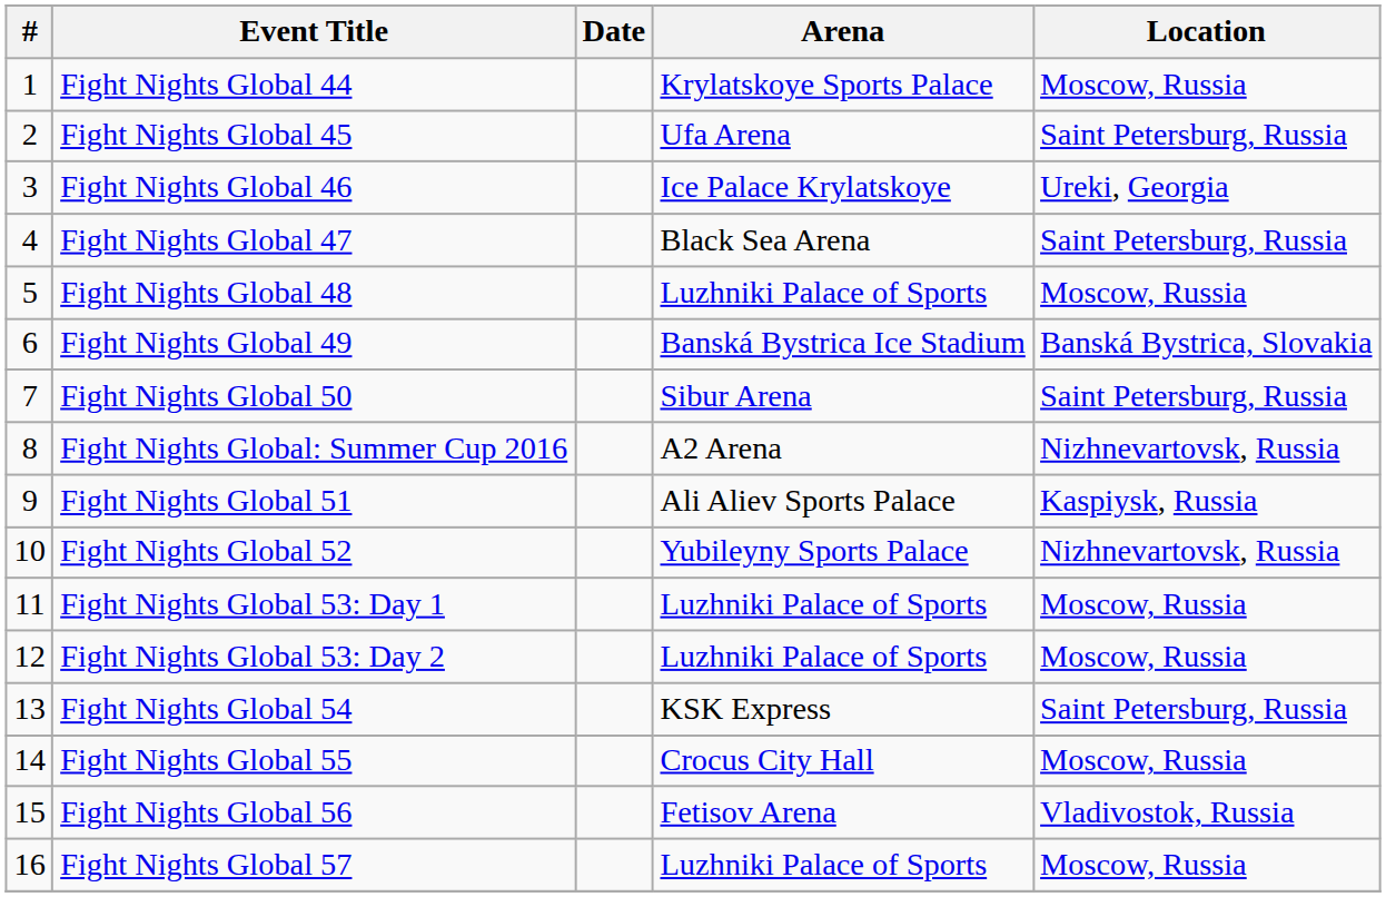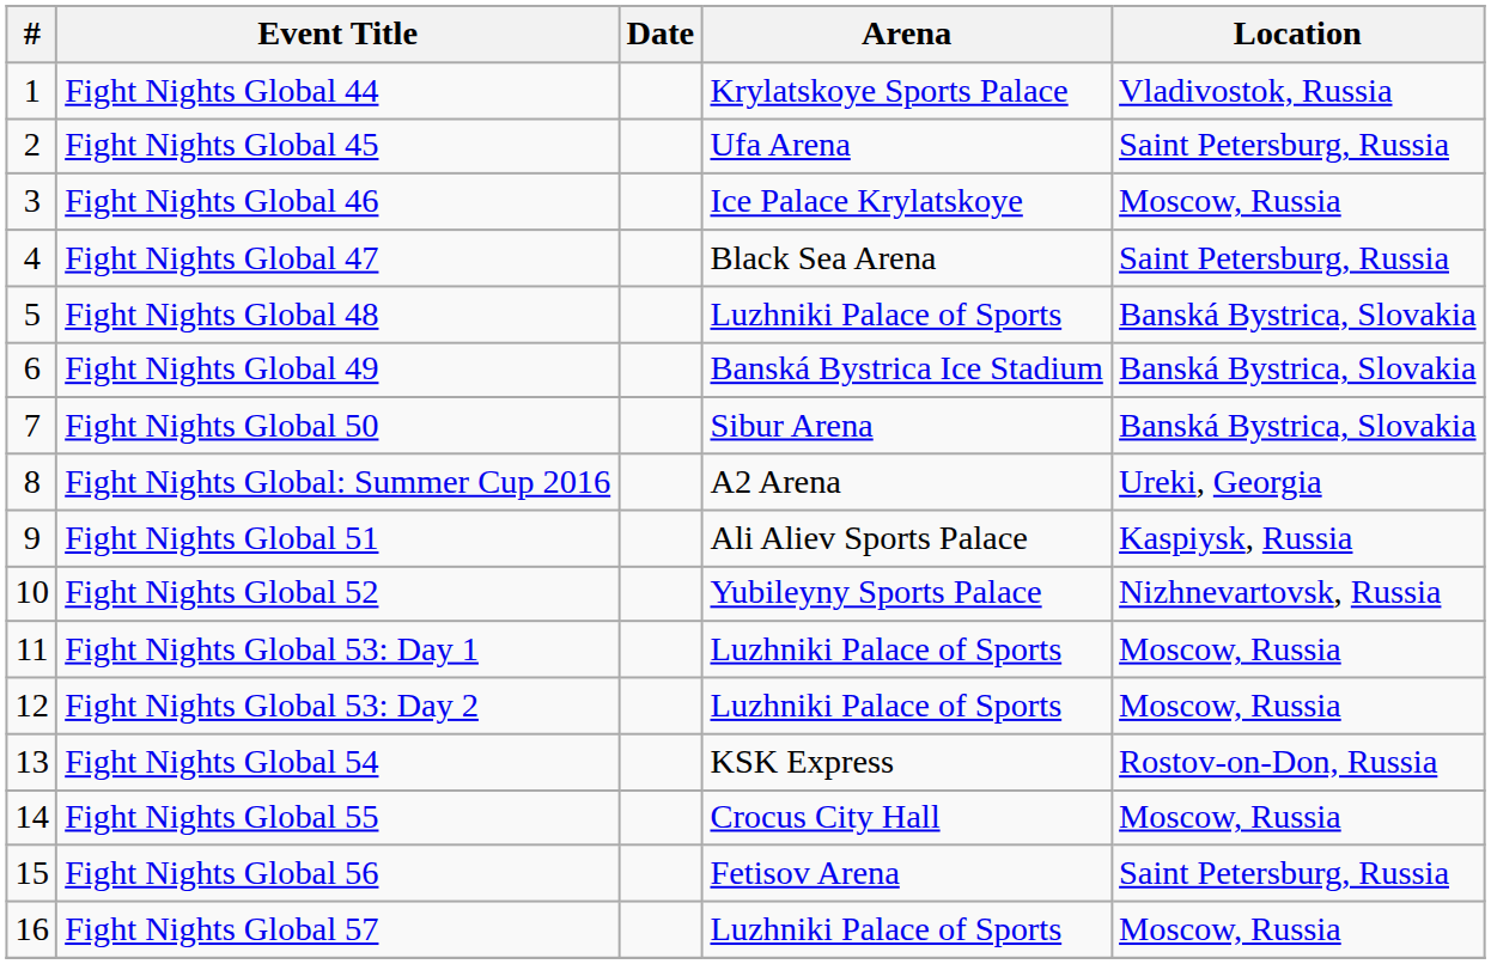Fight Nights Global 44 | Location: Moscow, Russia -> Vladivostok, Russia
Fight Nights Global 46 | Location: Ureki, Georgia -> Moscow, Russia
Fight Nights Global 48 | Location: Moscow, Russia -> Banská Bystrica, Slovakia
Fight Nights Global 50 | Location: Saint Petersburg, Russia -> Banská Bystrica, Slovakia
Fight Nights Global: Summer Cup 2016 | Location: Nizhnevartovsk, Russia -> Ureki, Georgia
Fight Nights Global 54 | Location: Saint Petersburg, Russia -> Rostov-on-Don, Russia
Fight Nights Global 56 | Location: Vladivostok, Russia -> Saint Petersburg, Russia
